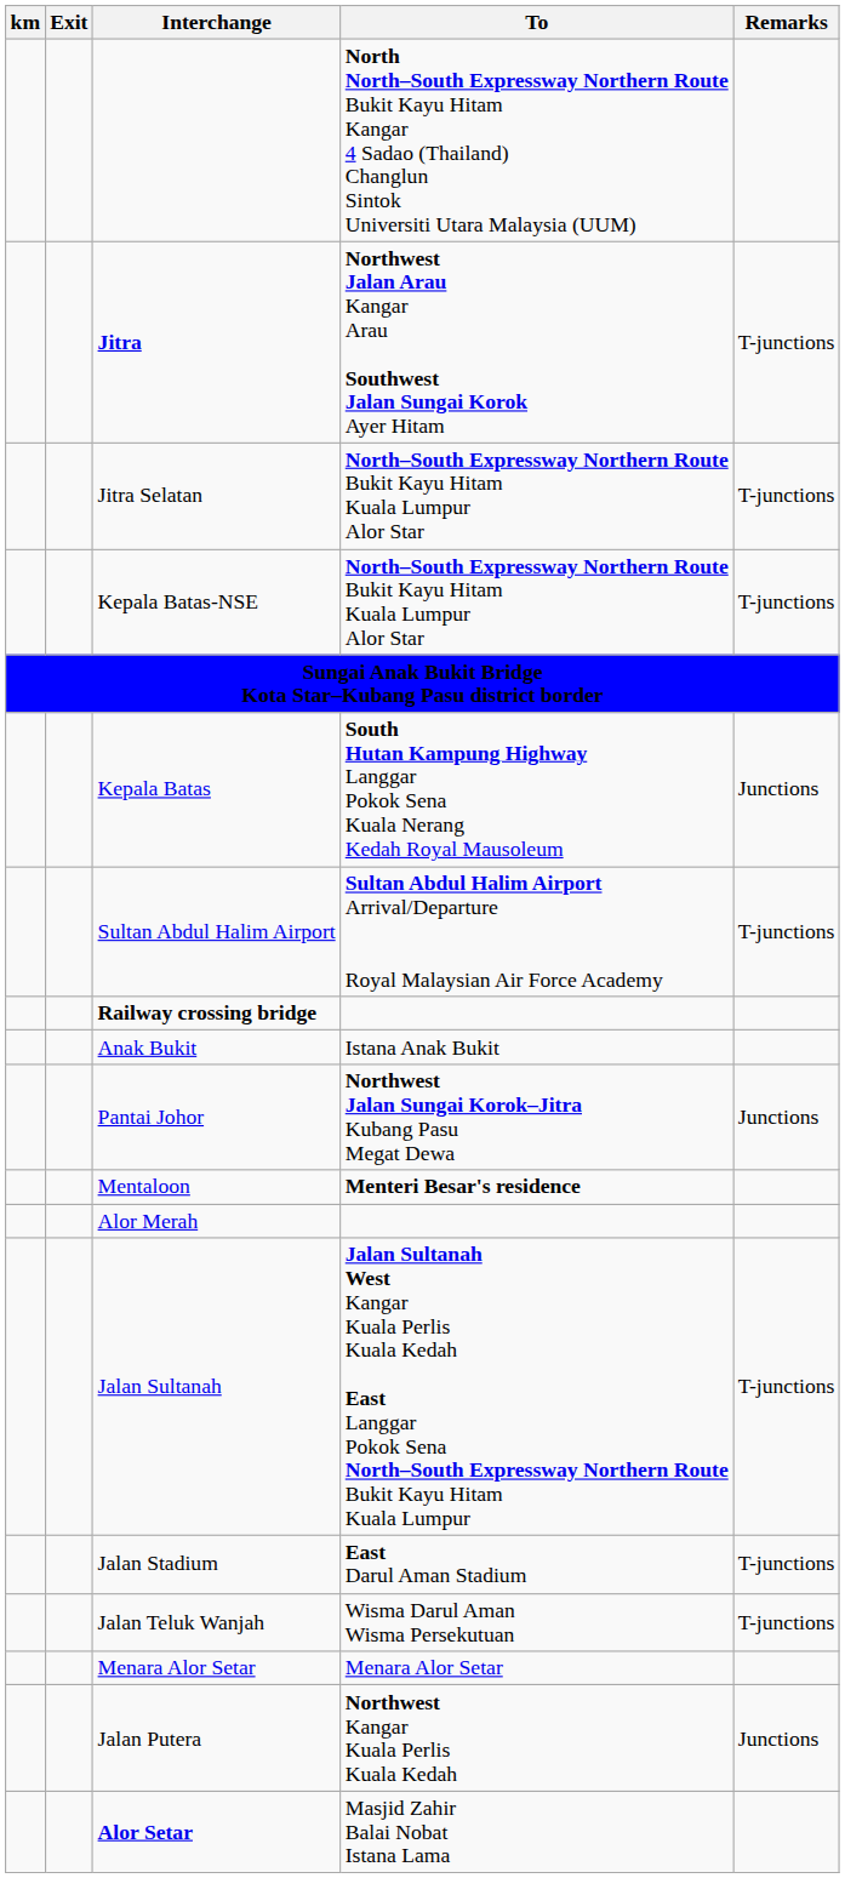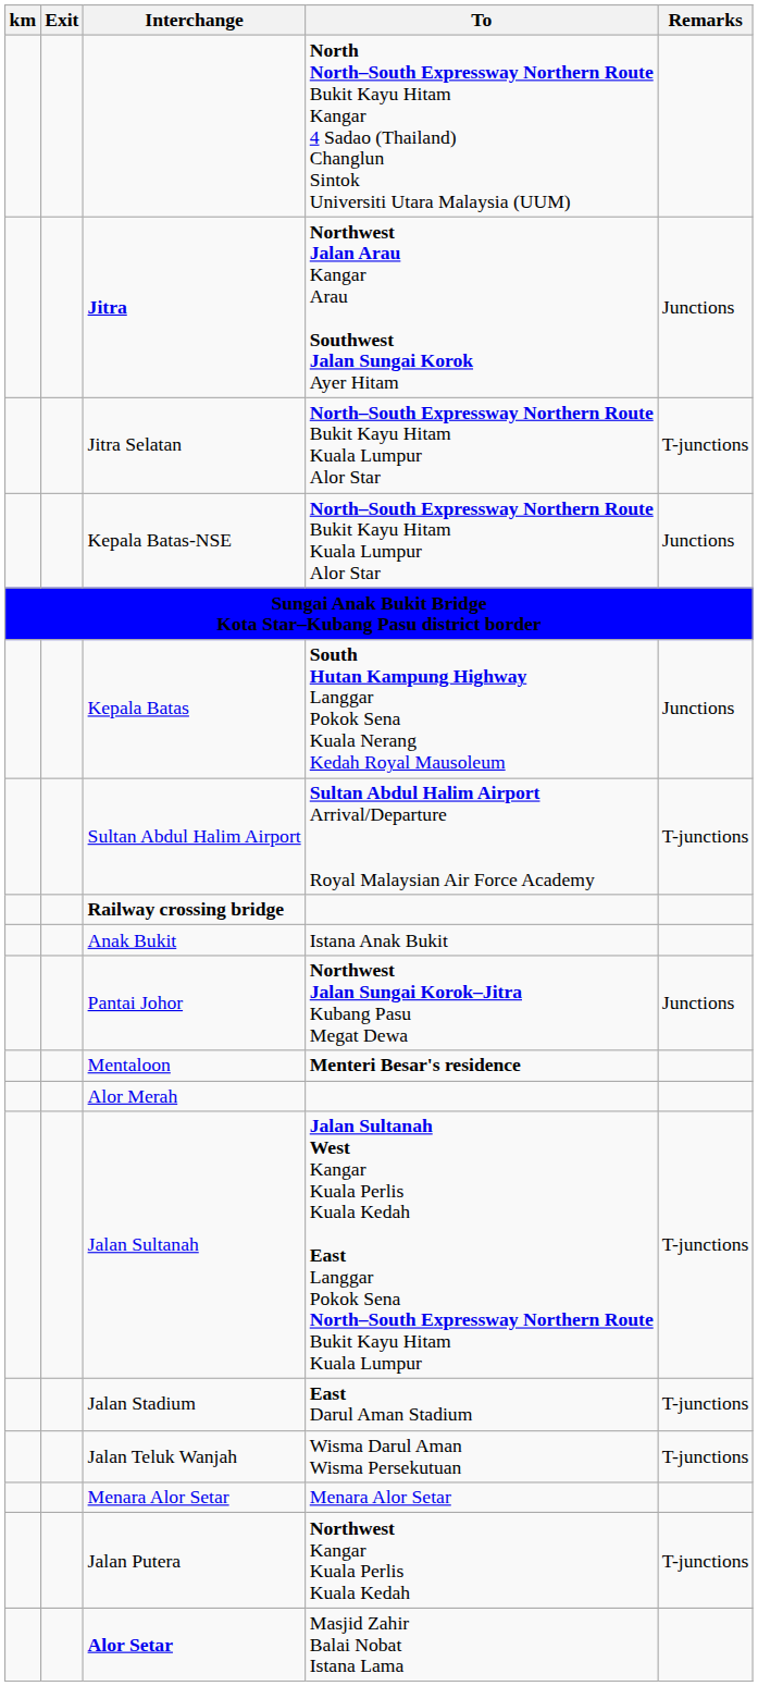Jitra | Remarks: T-junctions -> Junctions
Kepala Batas-NSE | Remarks: T-junctions -> Junctions
Jalan Putera | Remarks: Junctions -> T-junctions
